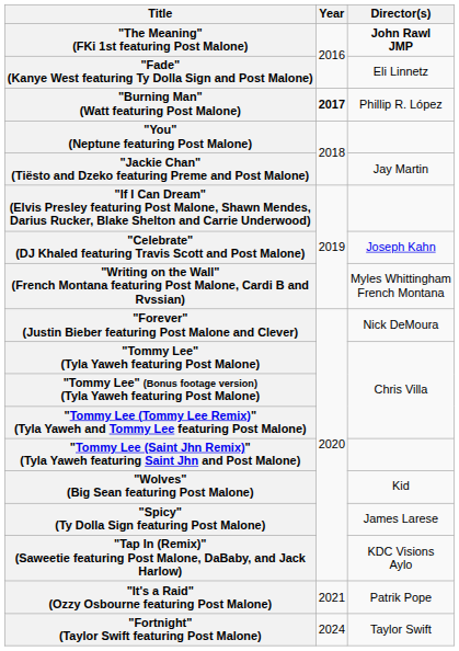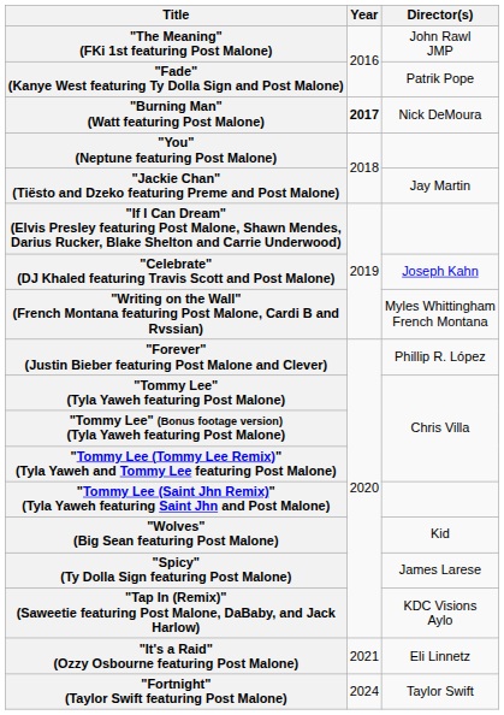"The Meaning" (FKi 1st featuring Post Malone) | Director(s): bold -> normal
"Fade" (Kanye West featuring Ty Dolla Sign and Post Malone) | Director(s): Eli Linnetz -> Patrik Pope
"Burning Man" (Watt featuring Post Malone) | Director(s): Phillip R. López -> Nick DeMoura
"Forever" (Justin Bieber featuring Post Malone and Clever) | Director(s): Nick DeMoura -> Phillip R. López
"It's a Raid" (Ozzy Osbourne featuring Post Malone) | Director(s): Patrik Pope -> Eli Linnetz
